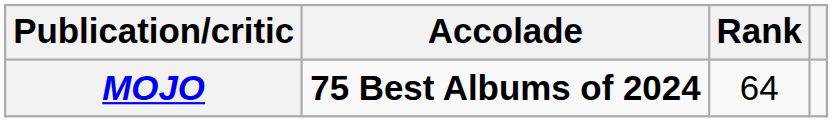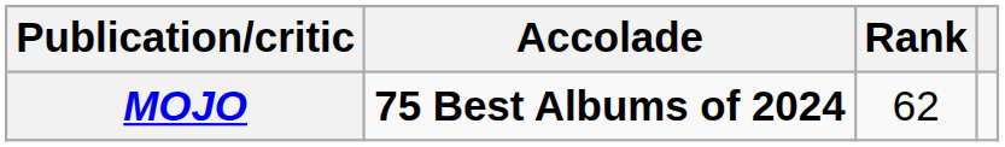MOJO | Rank: 64 -> 62
